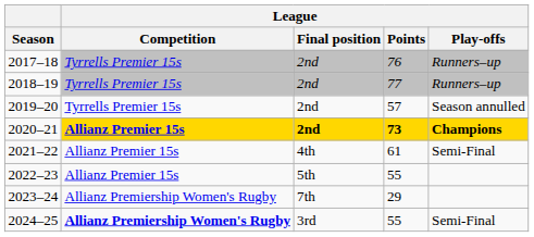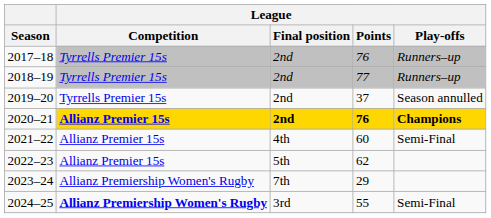2019–20 | League / Points: 57 -> 37
2020–21 | League / Points: 73 -> 76
2021–22 | League / Points: 61 -> 60
2022–23 | League / Points: 55 -> 62
